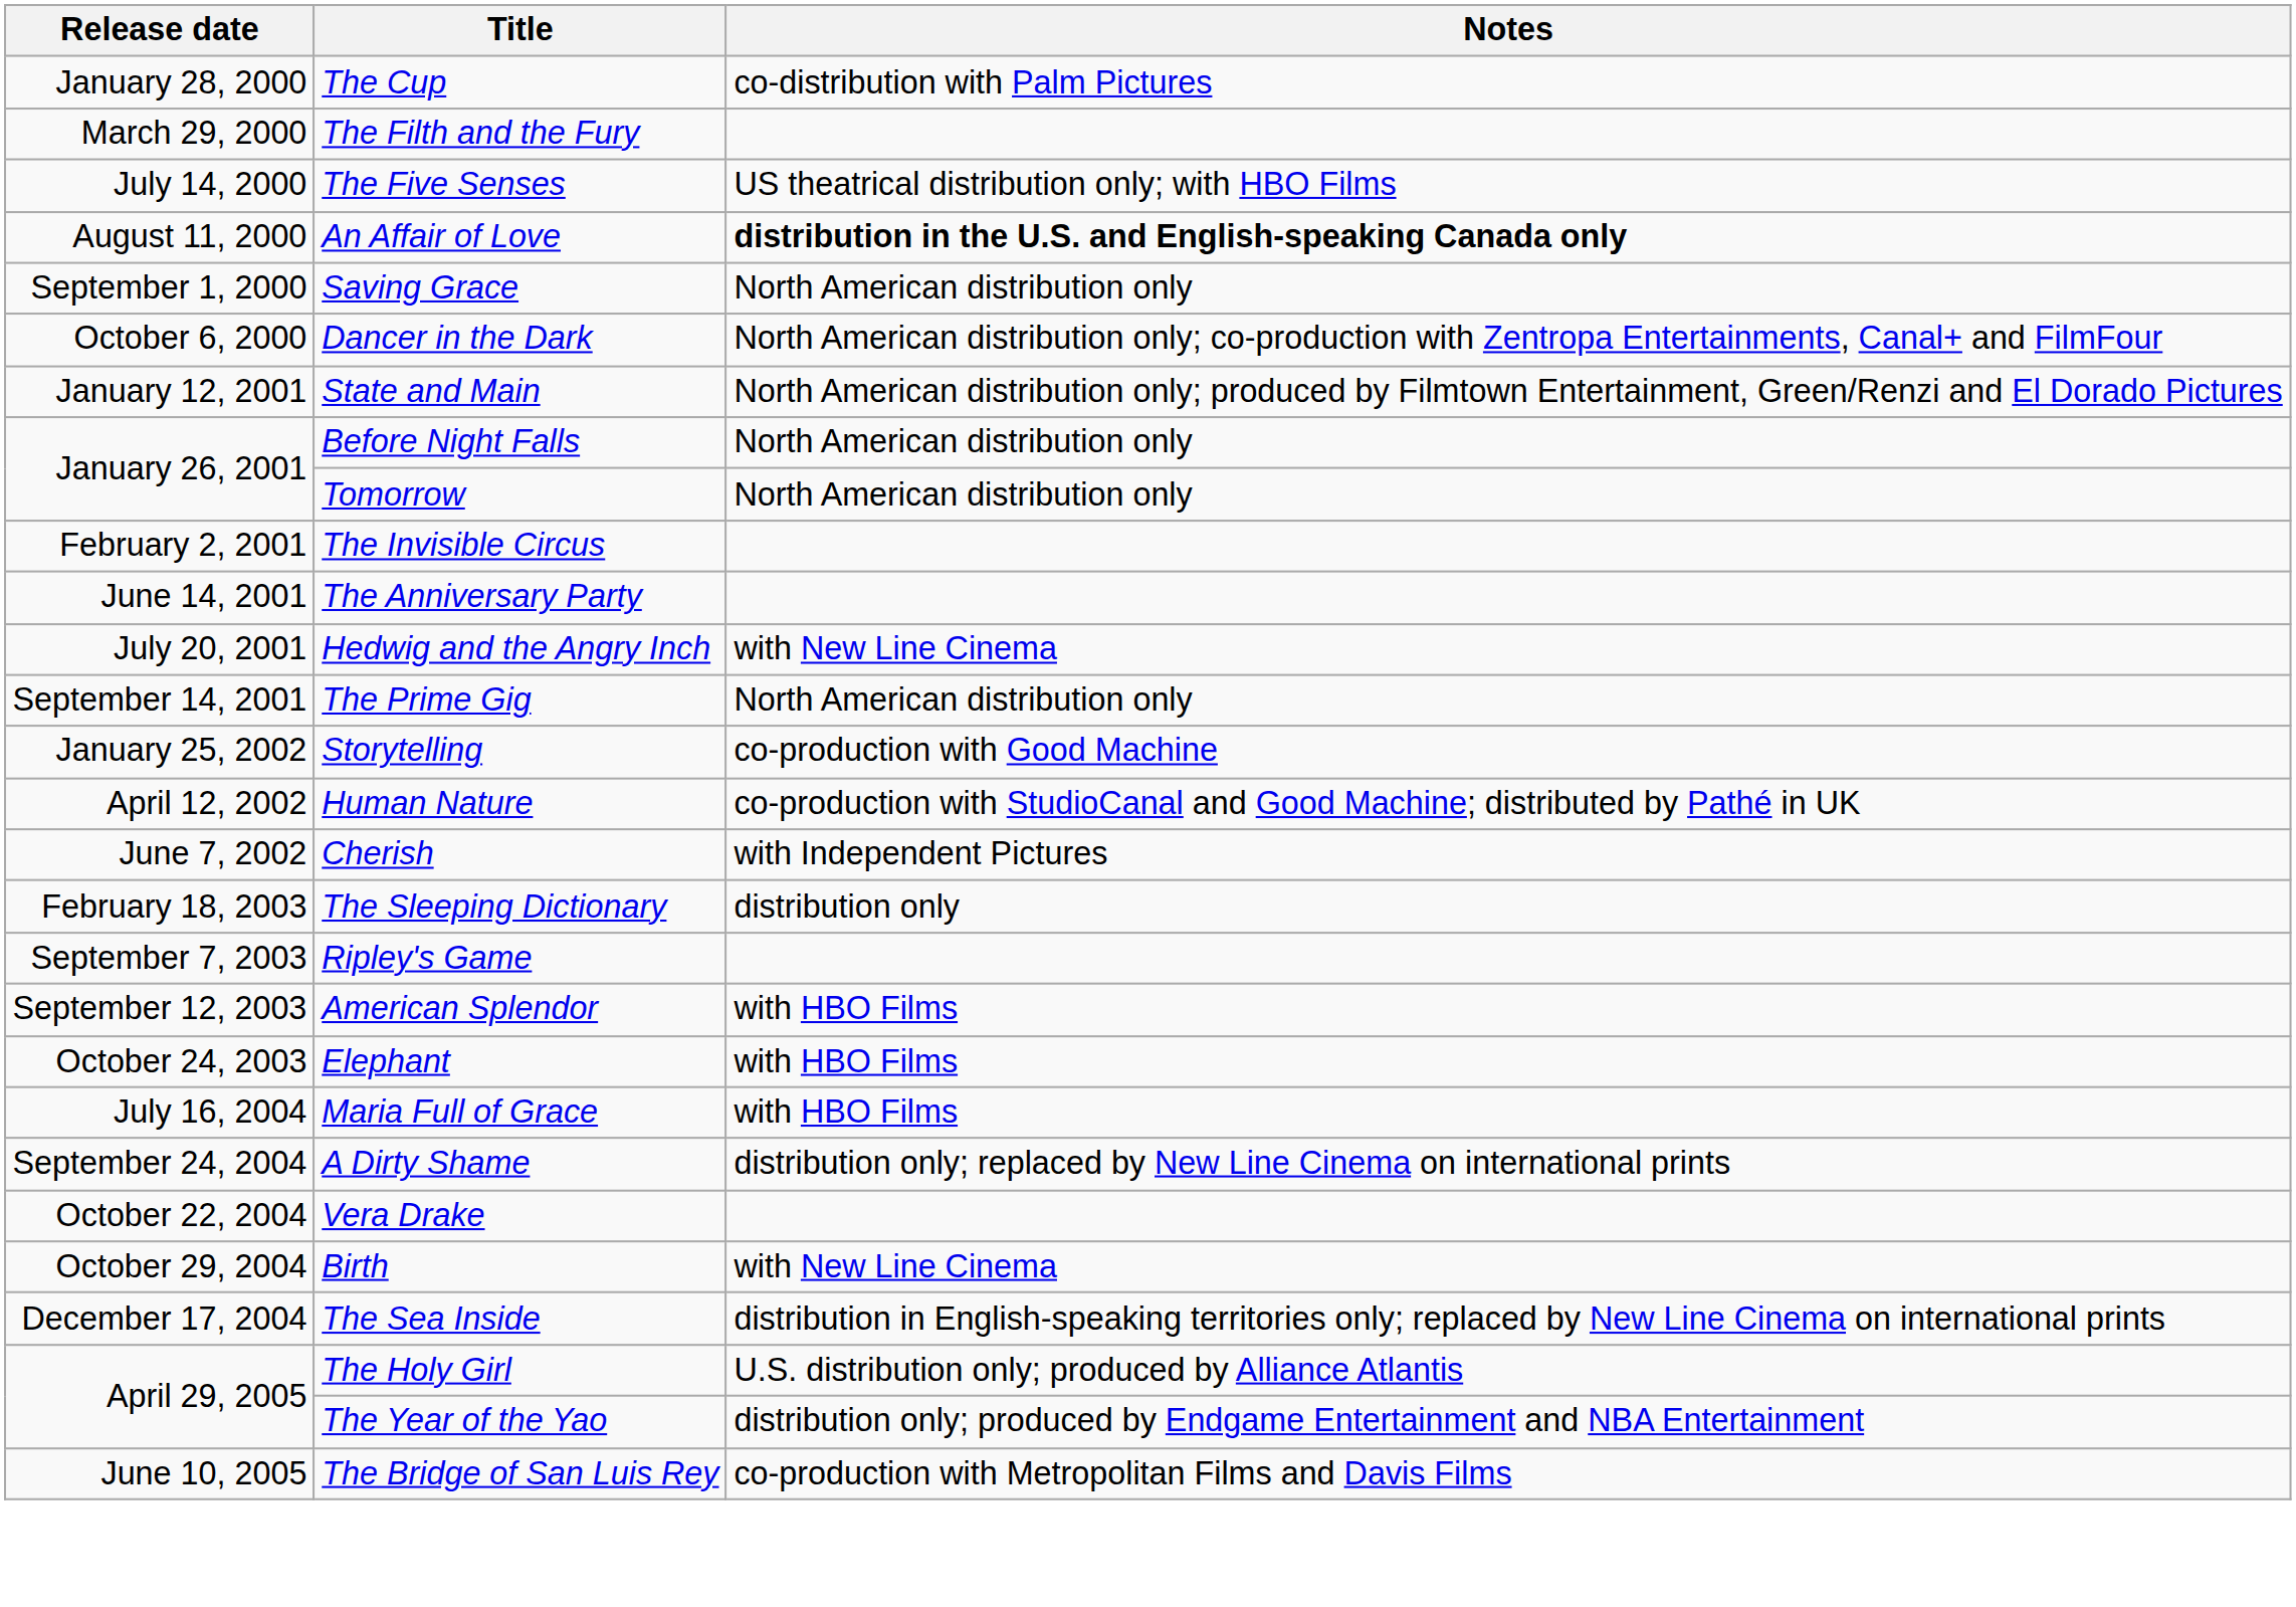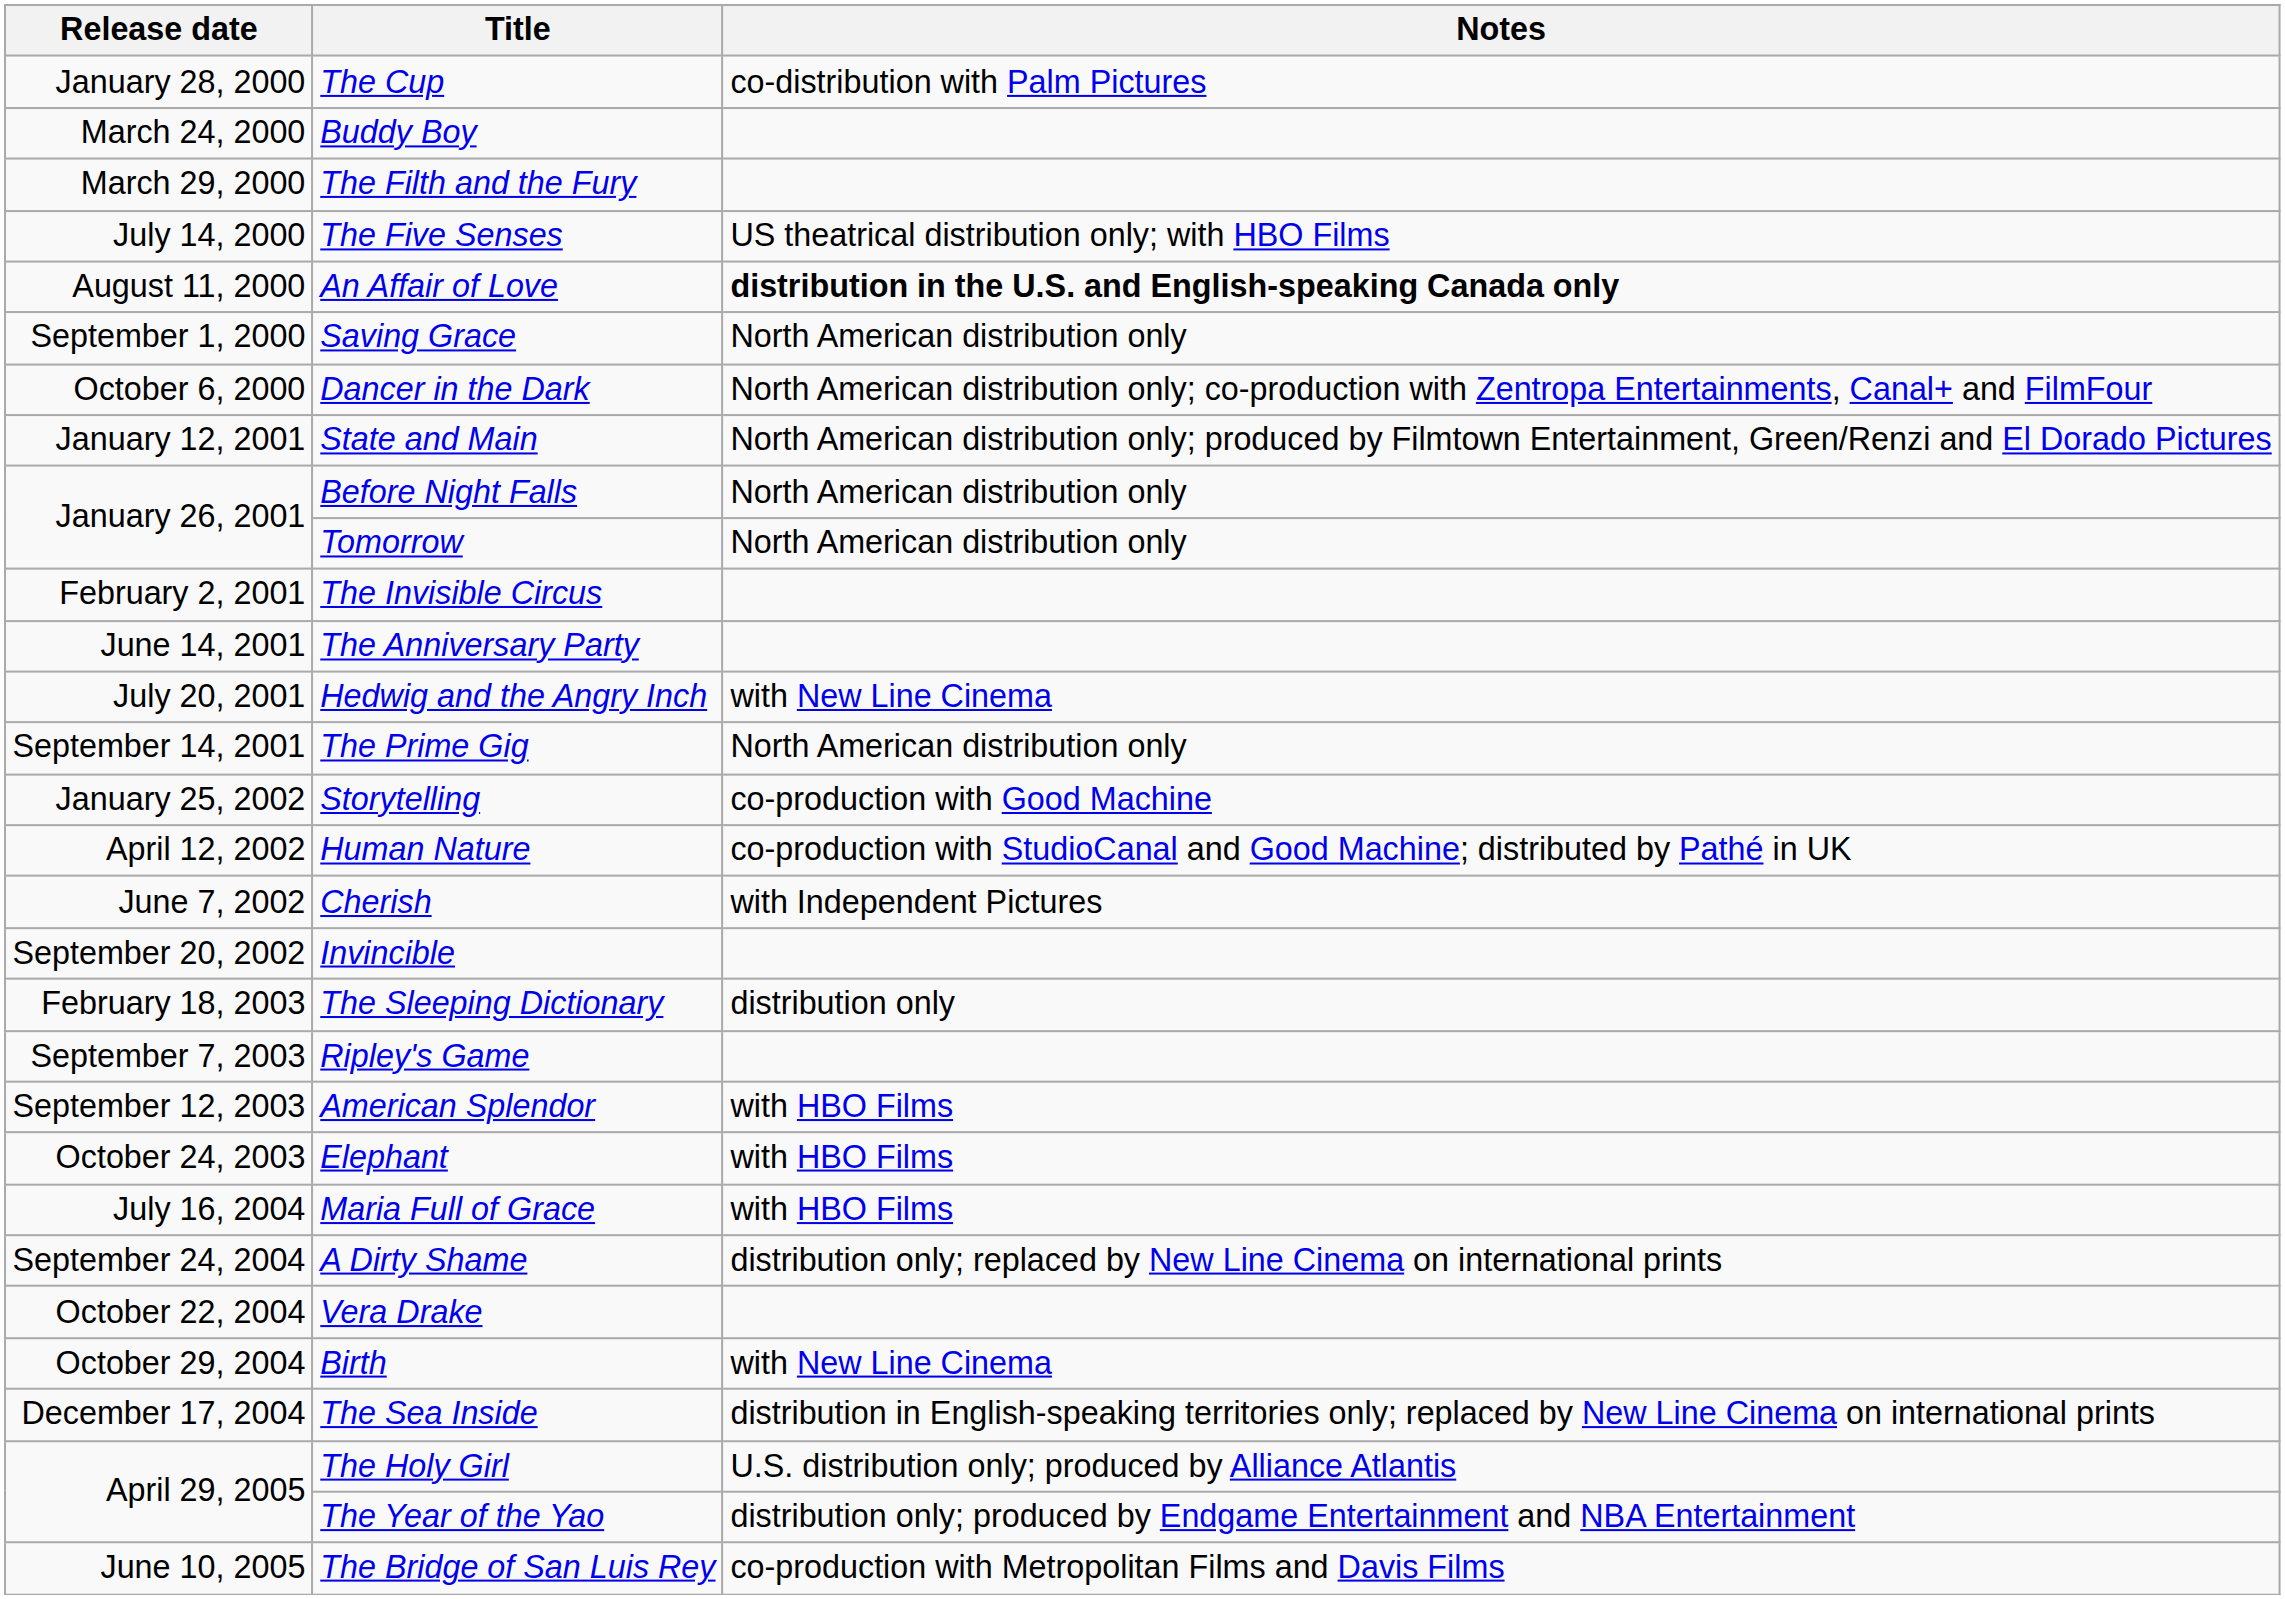+ row: March 24, 2000 | Buddy Boy
+ row: September 20, 2002 | Invincible
